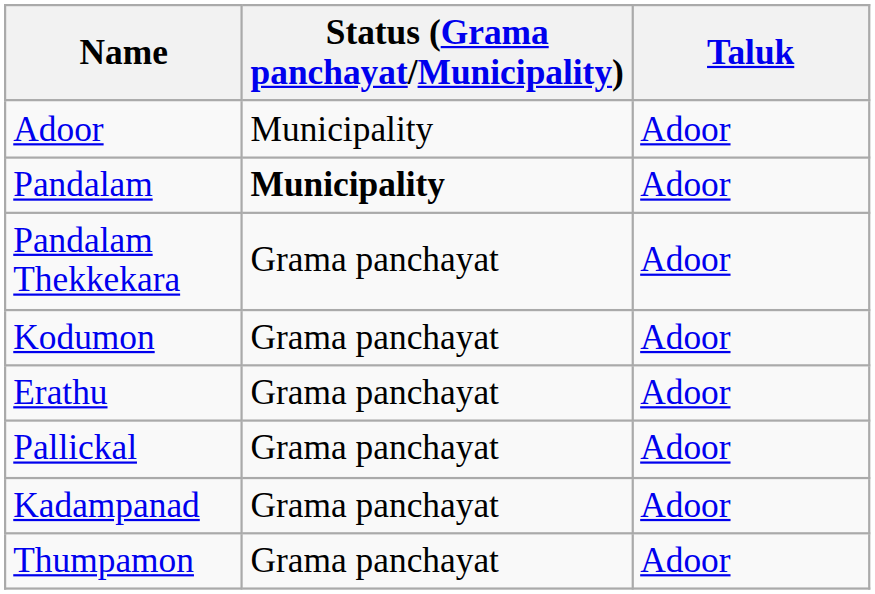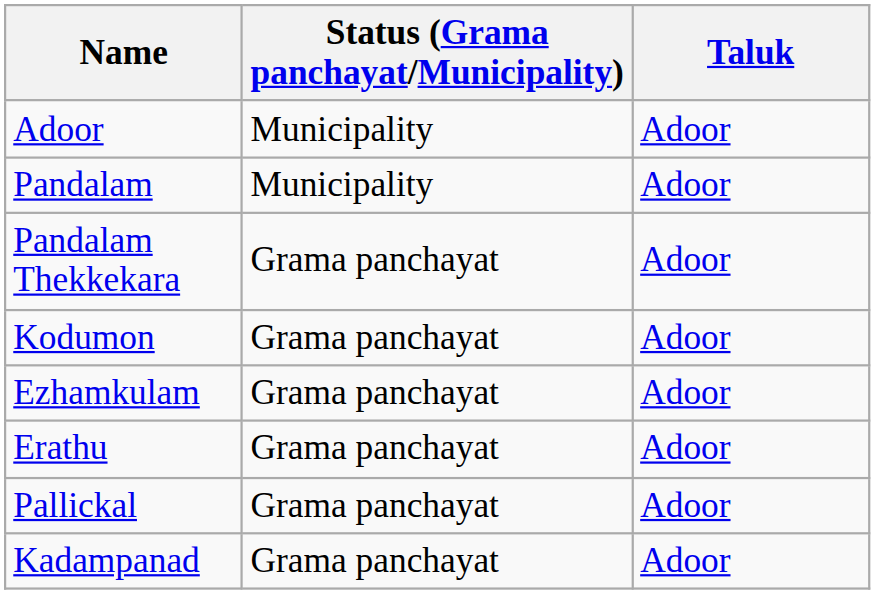Pandalam | Status (Grama panchayat/Municipality): bold -> normal
+ row: Ezhamkulam | Grama panchayat | Adoor
- row: Thumpamon | Grama panchayat | Adoor
